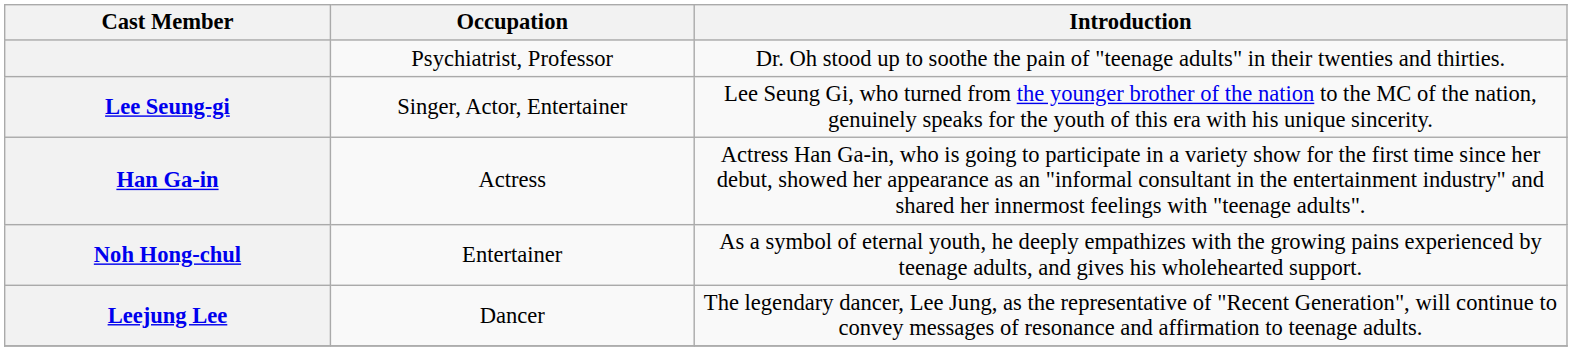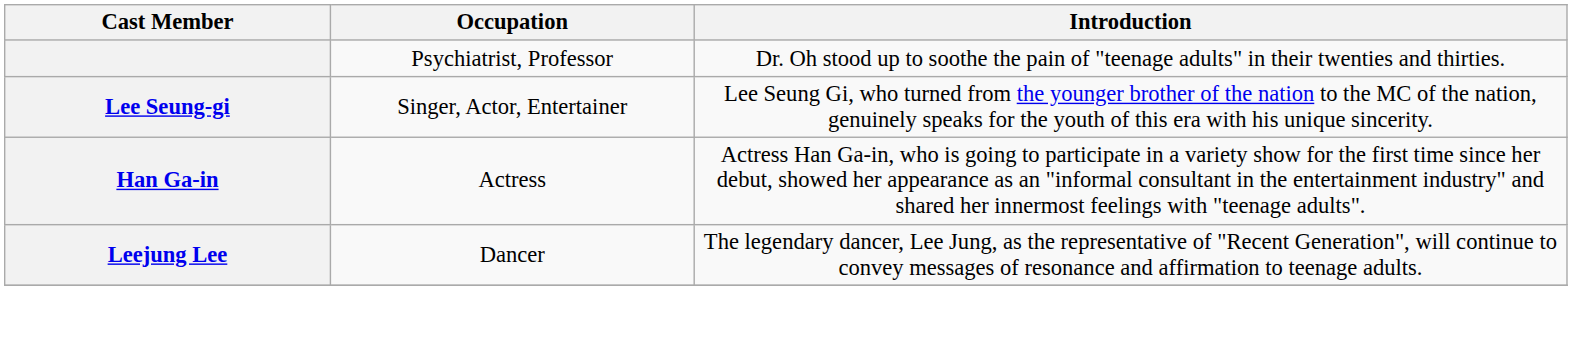- row: Noh Hong-chul | Entertainer | As a symbol of eternal youth, he deeply empathizes with the growing pains experienced by teenage adults, and gives his wholehearted support.
